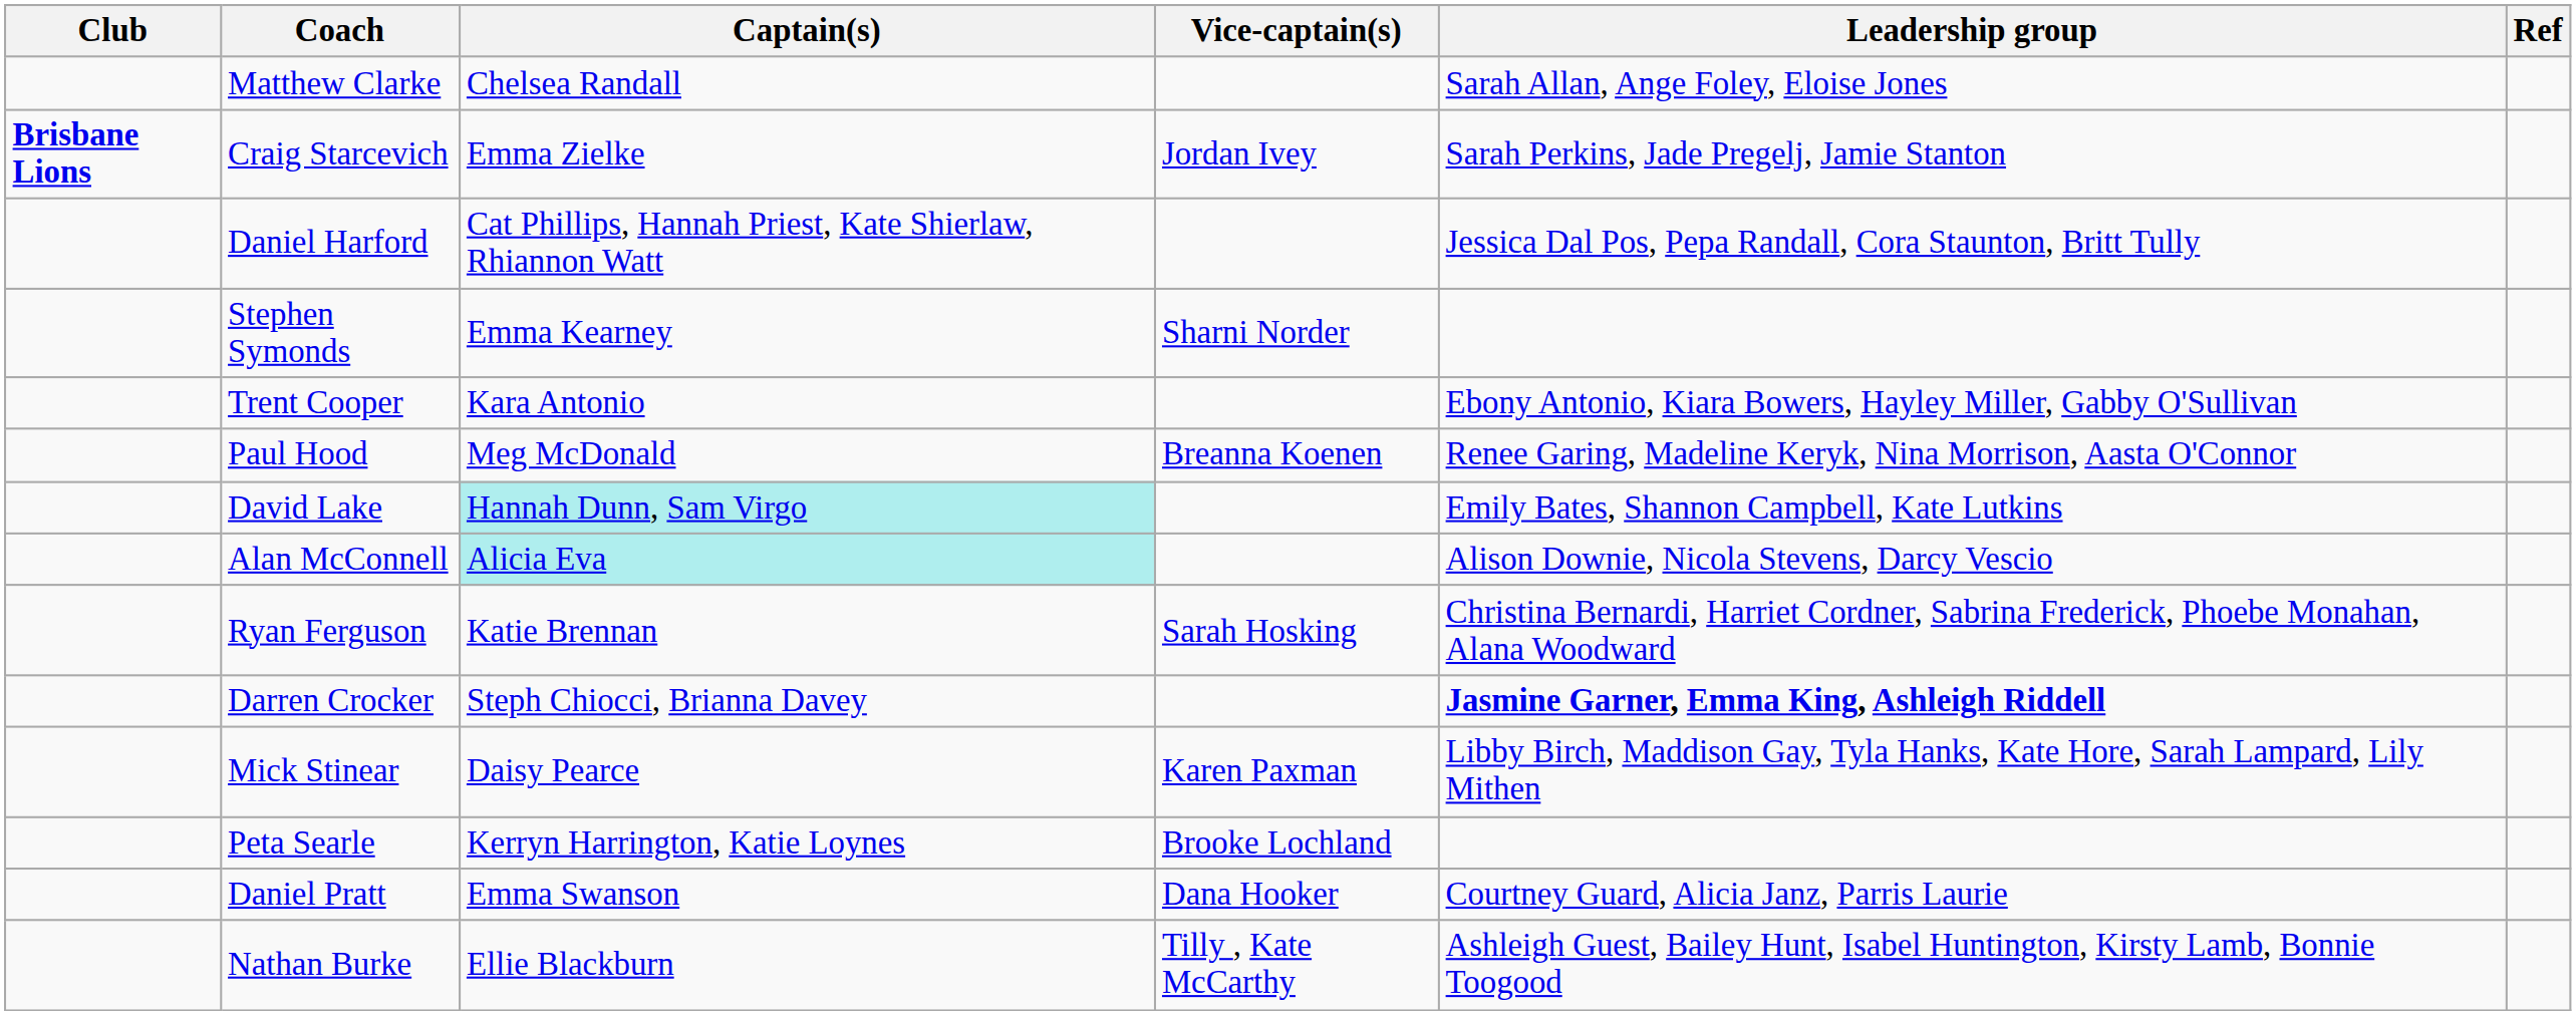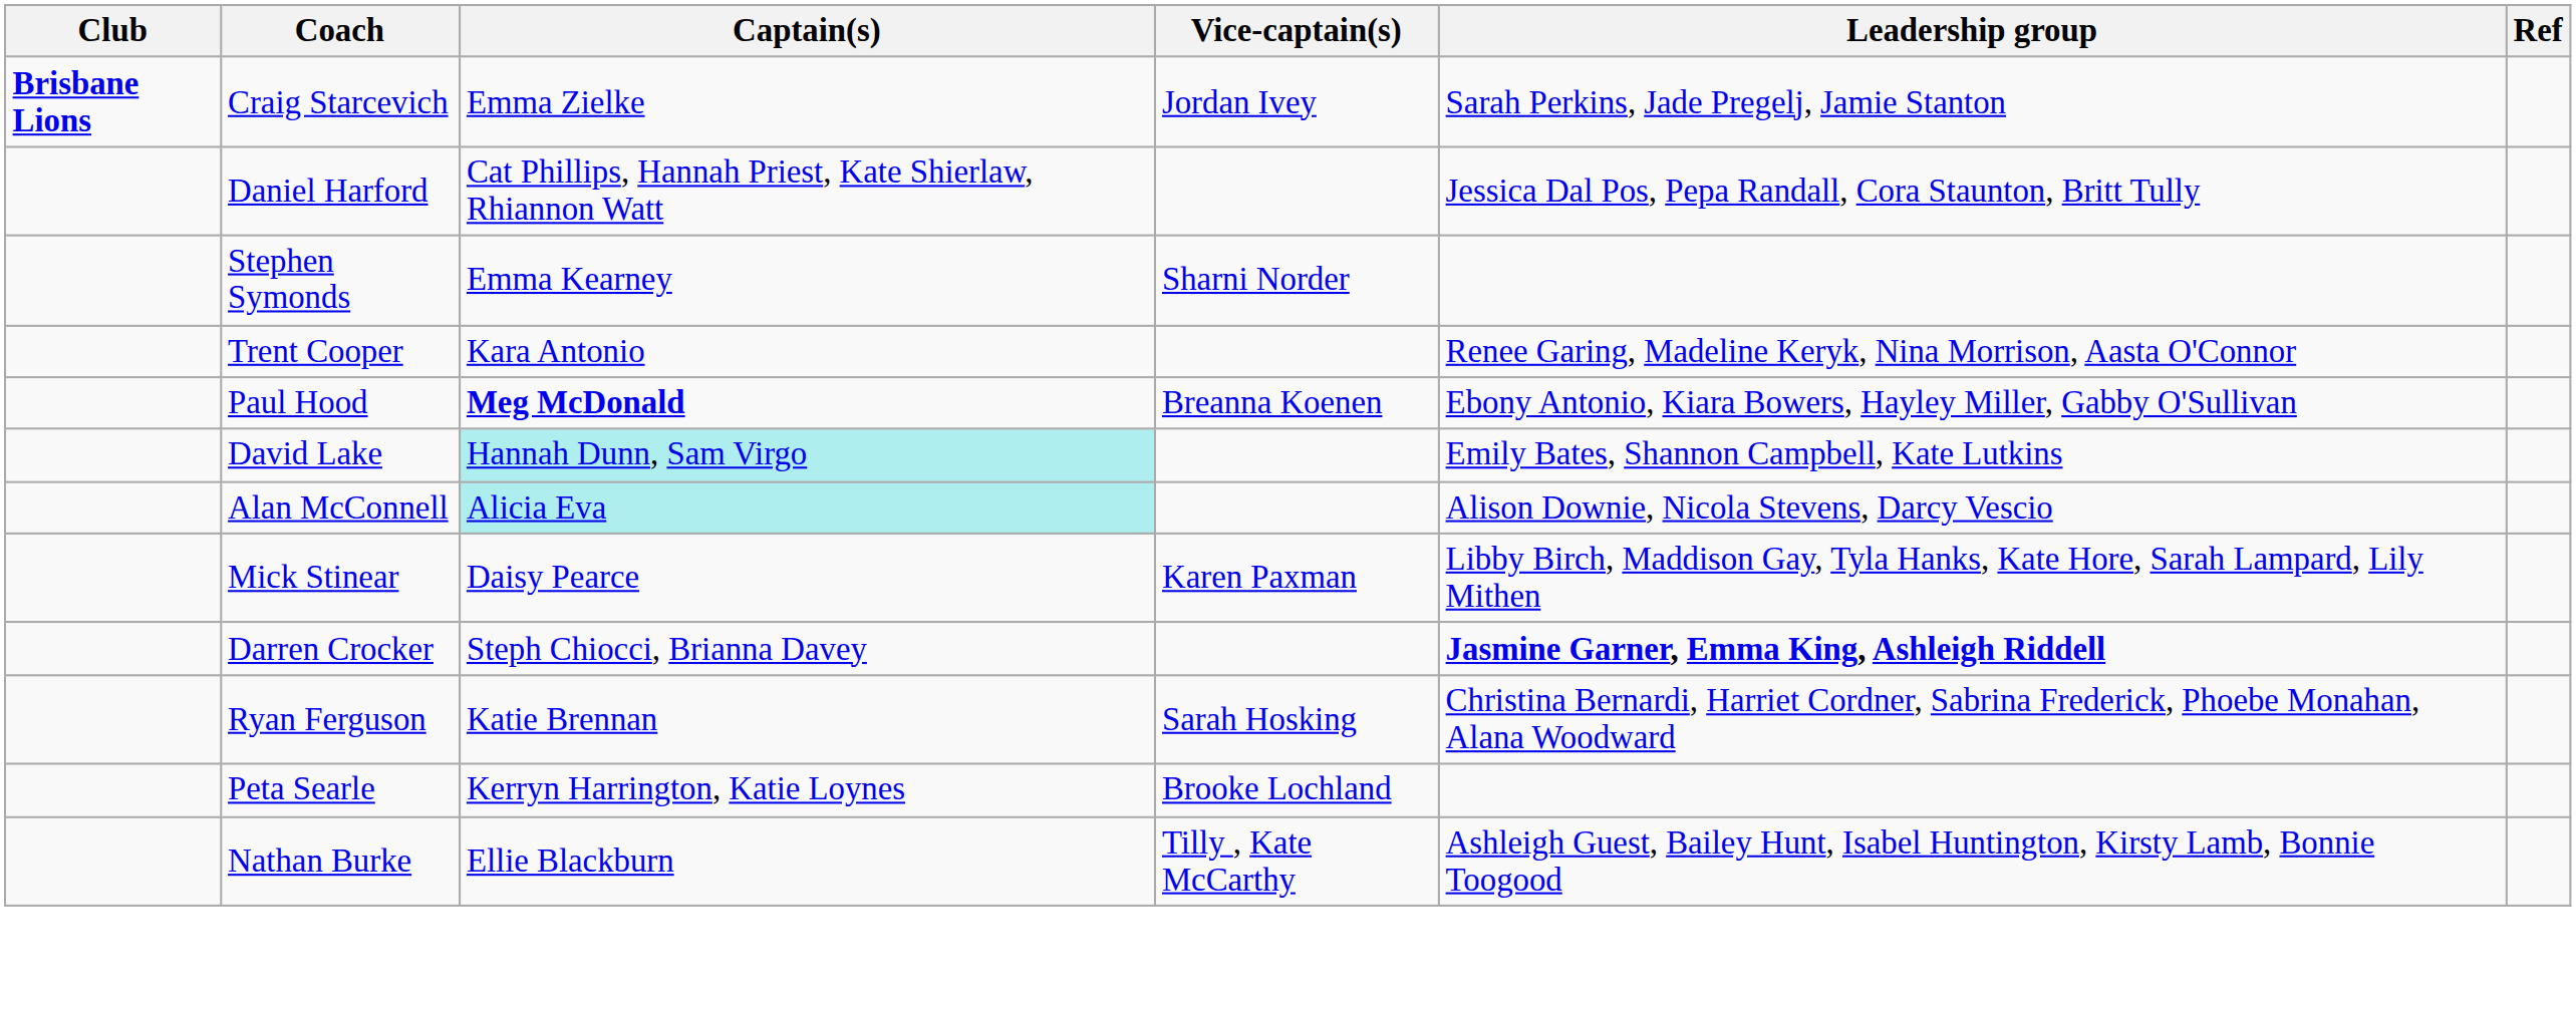- row: Matthew Clarke | Chelsea Randall | Sarah Allan, Ange Foley, Eloise Jones
Trent Cooper | Leadership group: Ebony Antonio, Kiara Bowers, Hayley Miller, Gabby O'Sullivan -> Renee Garing, Madeline Keryk, Nina Morrison, Aasta O'Connor
Paul Hood | Captain(s): normal -> bold
Paul Hood | Leadership group: Renee Garing, Madeline Keryk, Nina Morrison, Aasta O'Connor -> Ebony Antonio, Kiara Bowers, Hayley Miller, Gabby O'Sullivan
rows swapped: Mick Stinear <-> Ryan Ferguson
- row: Daniel Pratt | Emma Swanson | Dana Hooker | Courtney Guard, Alicia Janz, Parris Laurie
